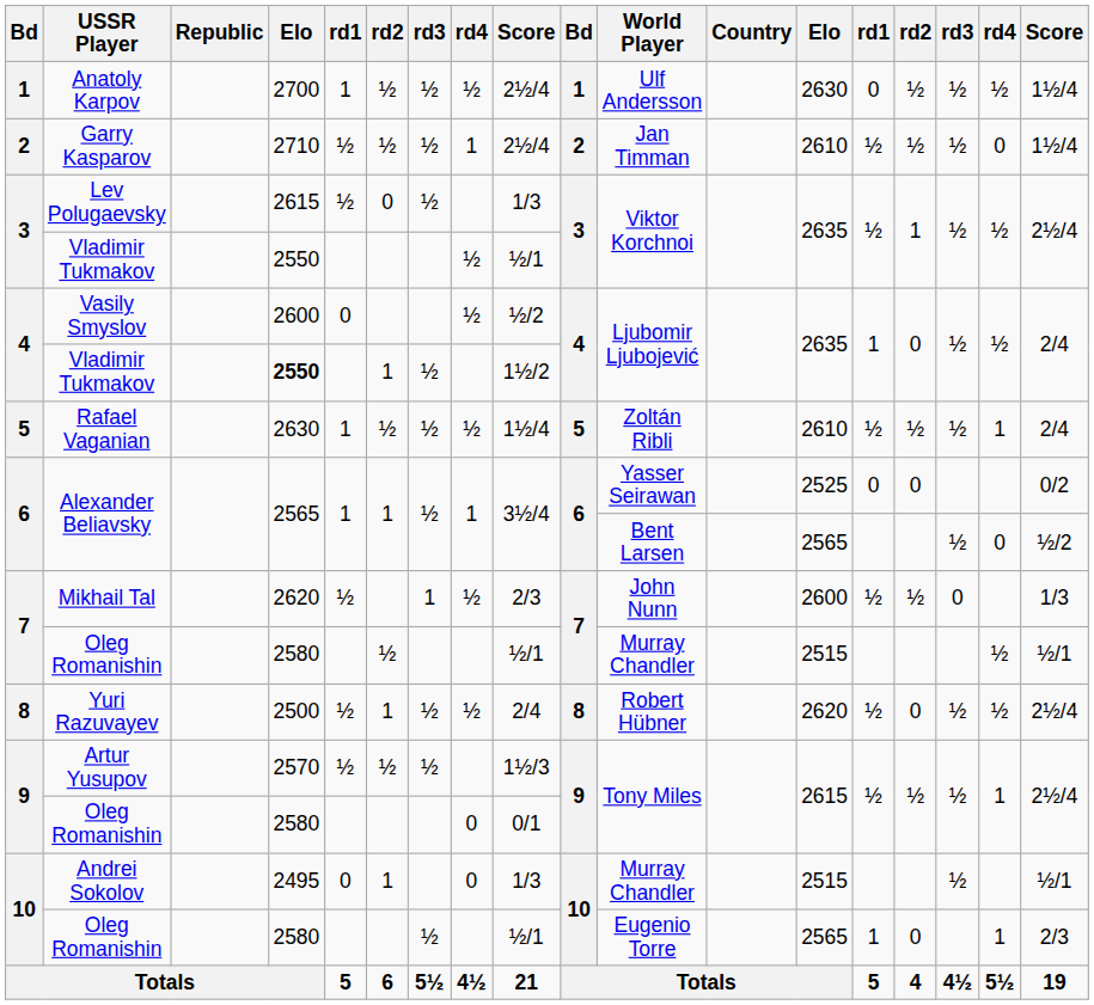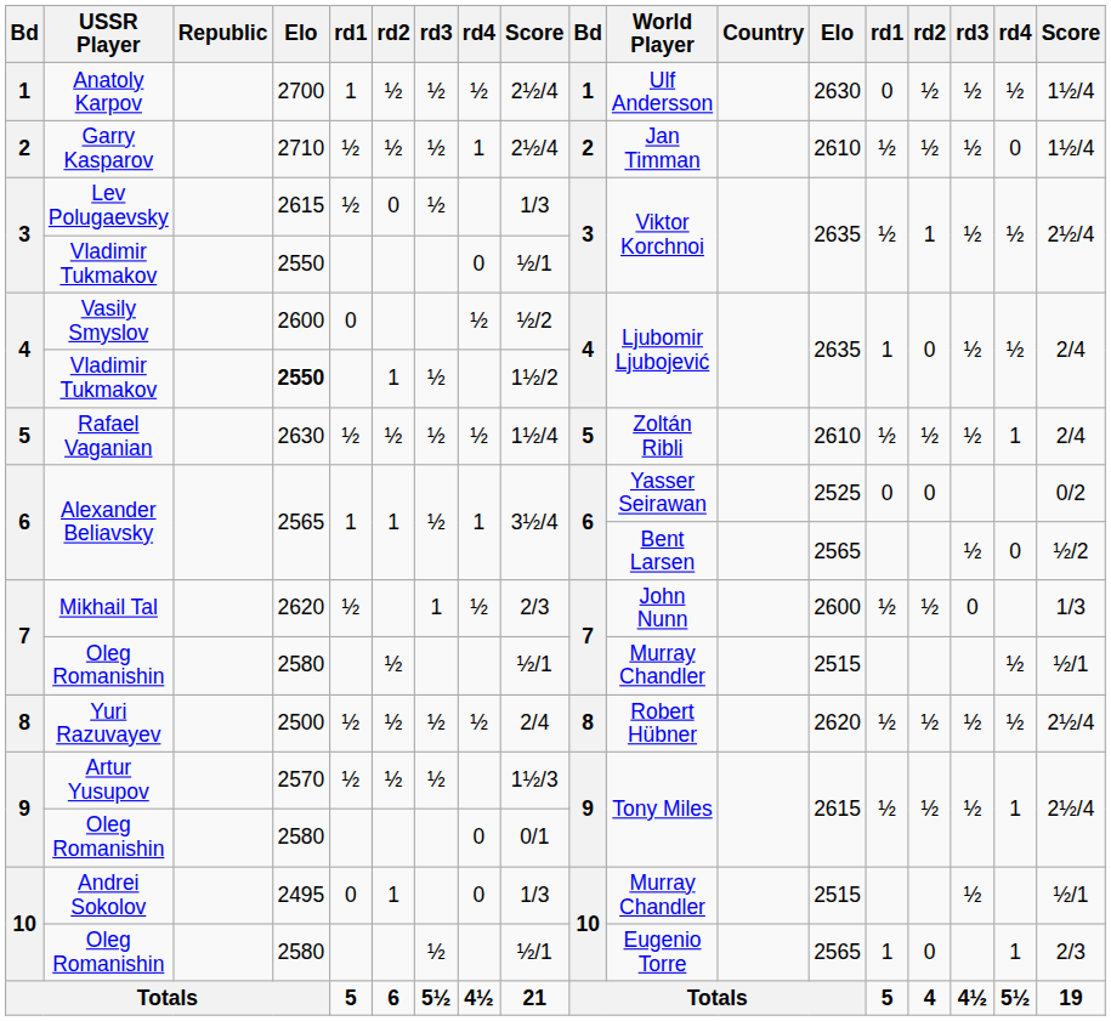3 / Vladimir Tukmakov | column 8: ½ -> 0
Rafael Vaganian | column 5: 1 -> ½
Yuri Razuvayev | column 6: 1 -> ½
Yuri Razuvayev | column 15: 0 -> ½
